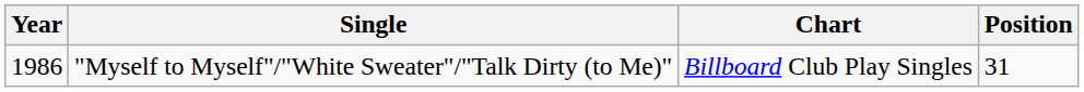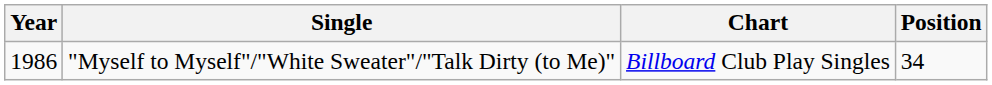"Myself to Myself"/"White Sweater"/"Talk Dirty (to Me)" | Position: 31 -> 34
